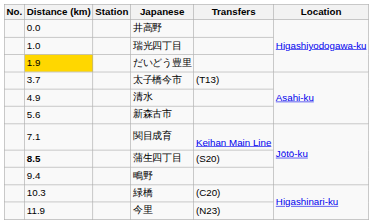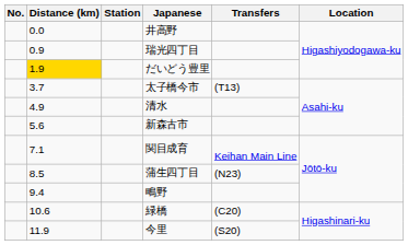瑞光四丁目 | Distance (km): 1.0 -> 0.9
蒲生四丁目 | Distance (km): bold -> normal
蒲生四丁目 | Transfers: (S20) -> (N23)
緑橋 | Distance (km): 10.3 -> 10.6
今里 | Transfers: (N23) -> (S20)
